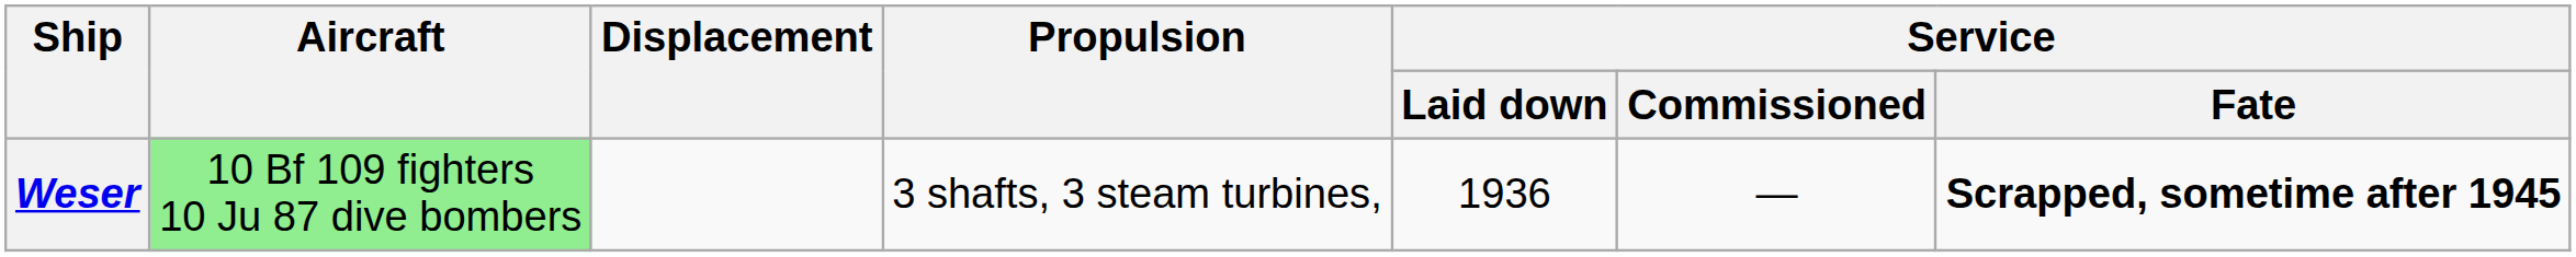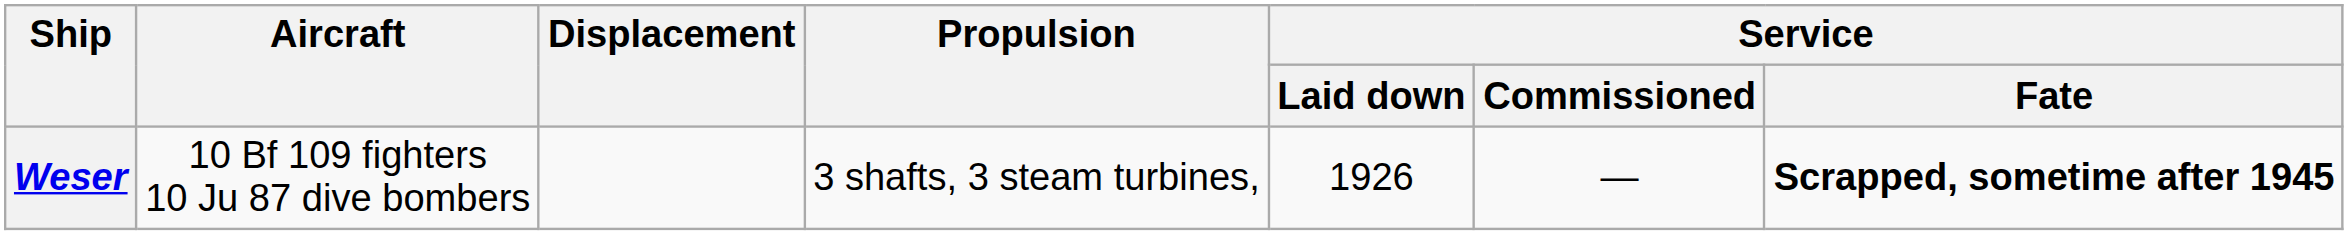Weser | Aircraft: lightgreen background -> no background
Weser | Service / Laid down: 1936 -> 1926
